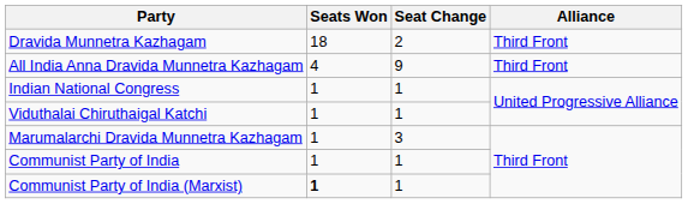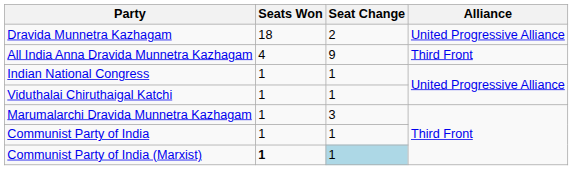Dravida Munnetra Kazhagam | Alliance: Third Front -> United Progressive Alliance
Communist Party of India (Marxist) | Seat Change: no background -> lightblue background
